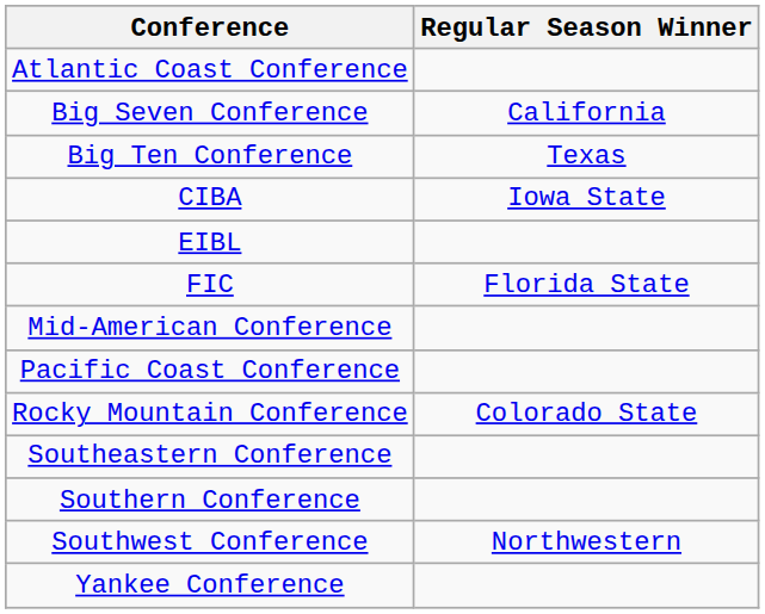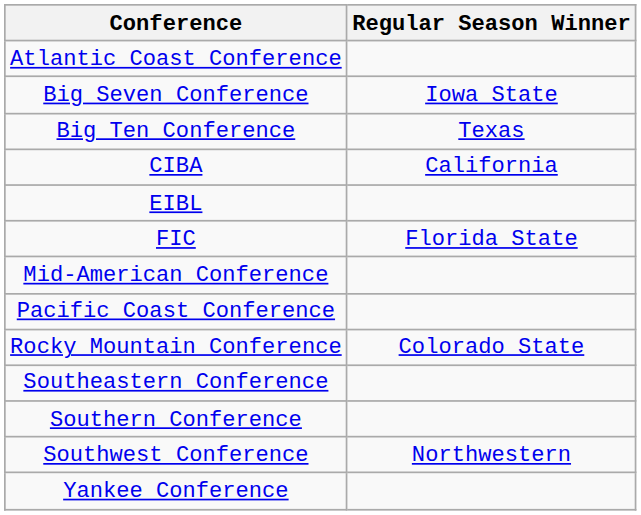Big Seven Conference | Regular Season Winner: California -> Iowa State
CIBA | Regular Season Winner: Iowa State -> California
